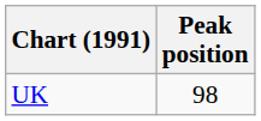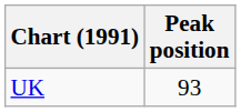UK | Peak position: 98 -> 93
